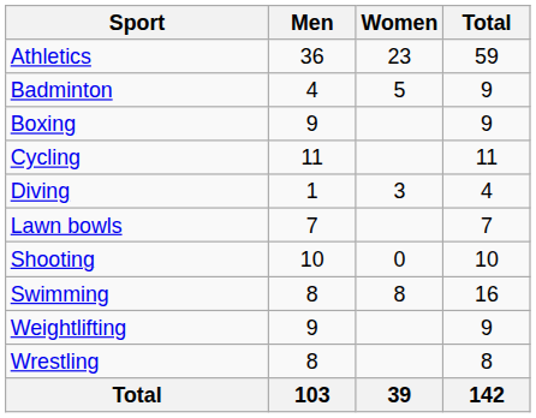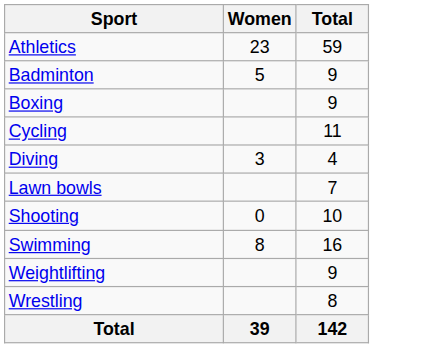- column: Men | 36 | 4 | 9 | 11 | 1 | 7 | 10 | 8 | 9 | 8 | 103
